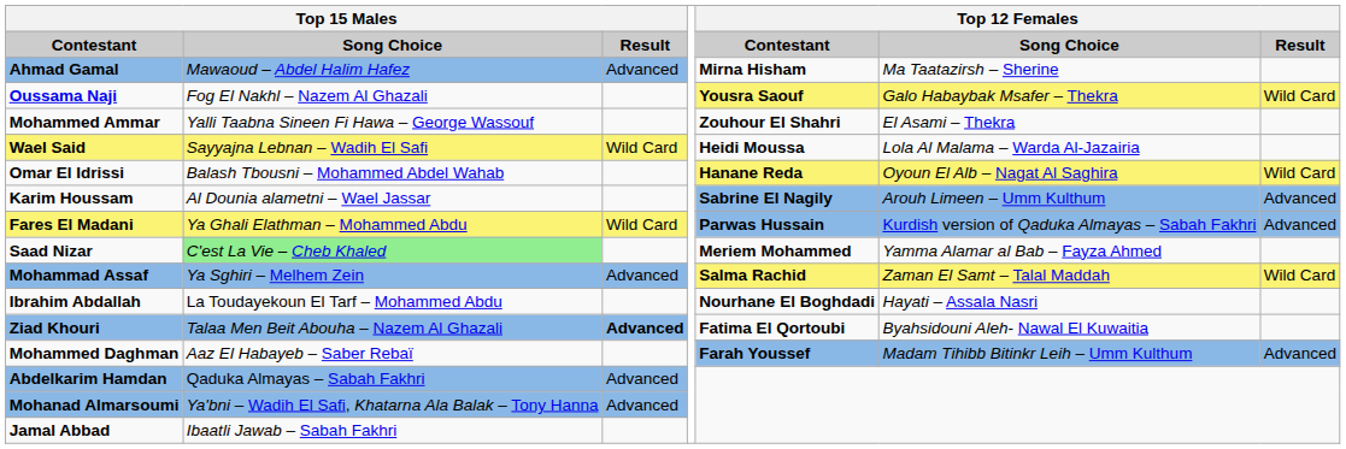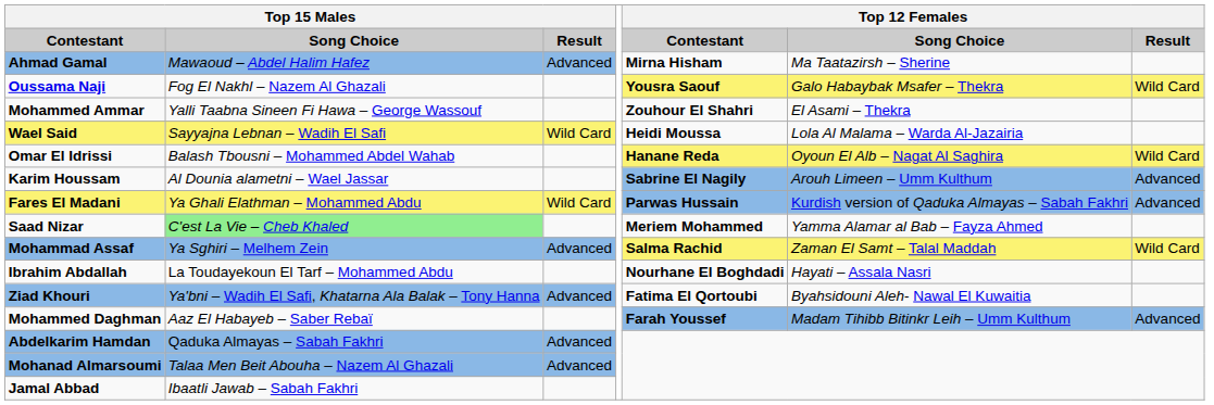Ziad Khouri | column 2: Talaa Men Beit Abouha – Nazem Al Ghazali -> Ya'bni – Wadih El Safi, Khatarna Ala Balak – Tony Hanna
Ziad Khouri | column 3: bold -> normal
Mohanad Almarsoumi | column 2: Ya'bni – Wadih El Safi, Khatarna Ala Balak – Tony Hanna -> Talaa Men Beit Abouha – Nazem Al Ghazali
